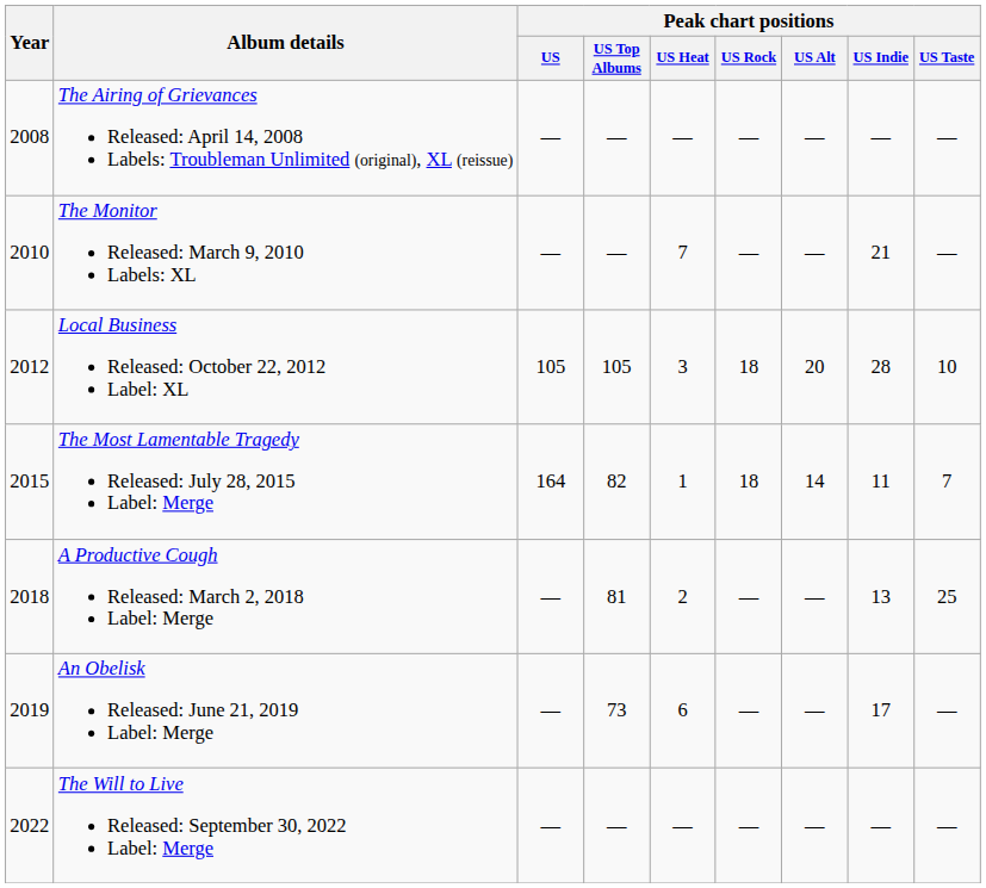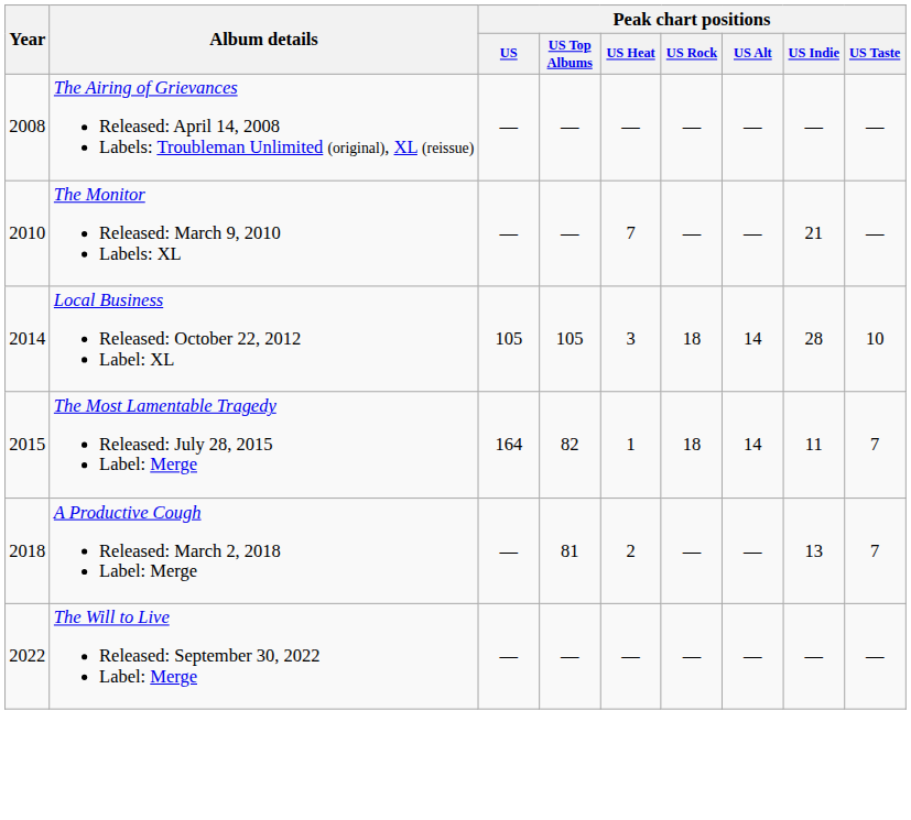Local Business Released: October 22, 2012 Label: XL | Year: 2012 -> 2014
Local Business Released: October 22, 2012 Label: XL | Peak chart positions / US Alt: 20 -> 14
A Productive Cough Released: March 2, 2018 Label: Merge | Peak chart positions / US Taste: 25 -> 7
- row: 2019 | An Obelisk Released: June 21, 2019 Label: Merge | — | 73 | 6 | — | — | 17 | —
